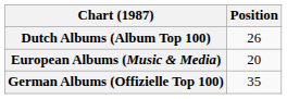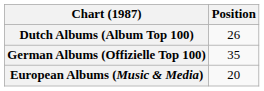rows swapped: European Albums (Music & Media) <-> German Albums (Offizielle Top 100)
